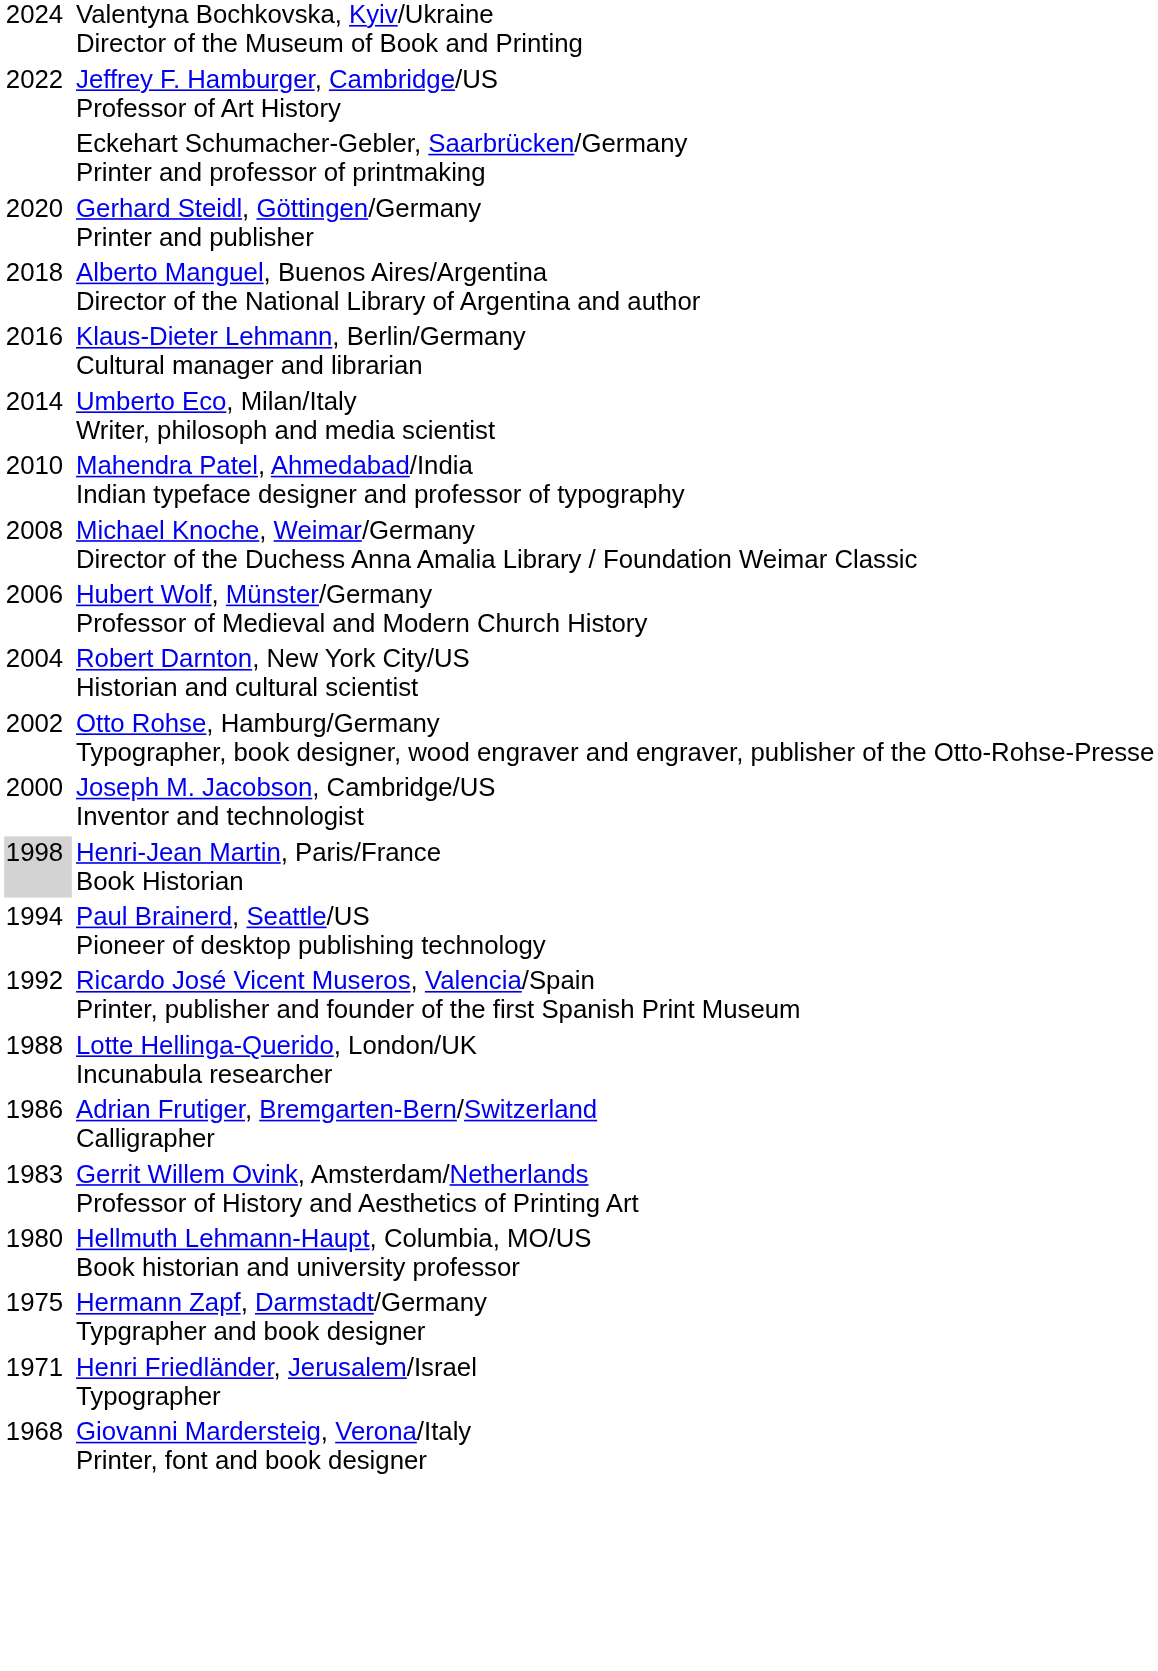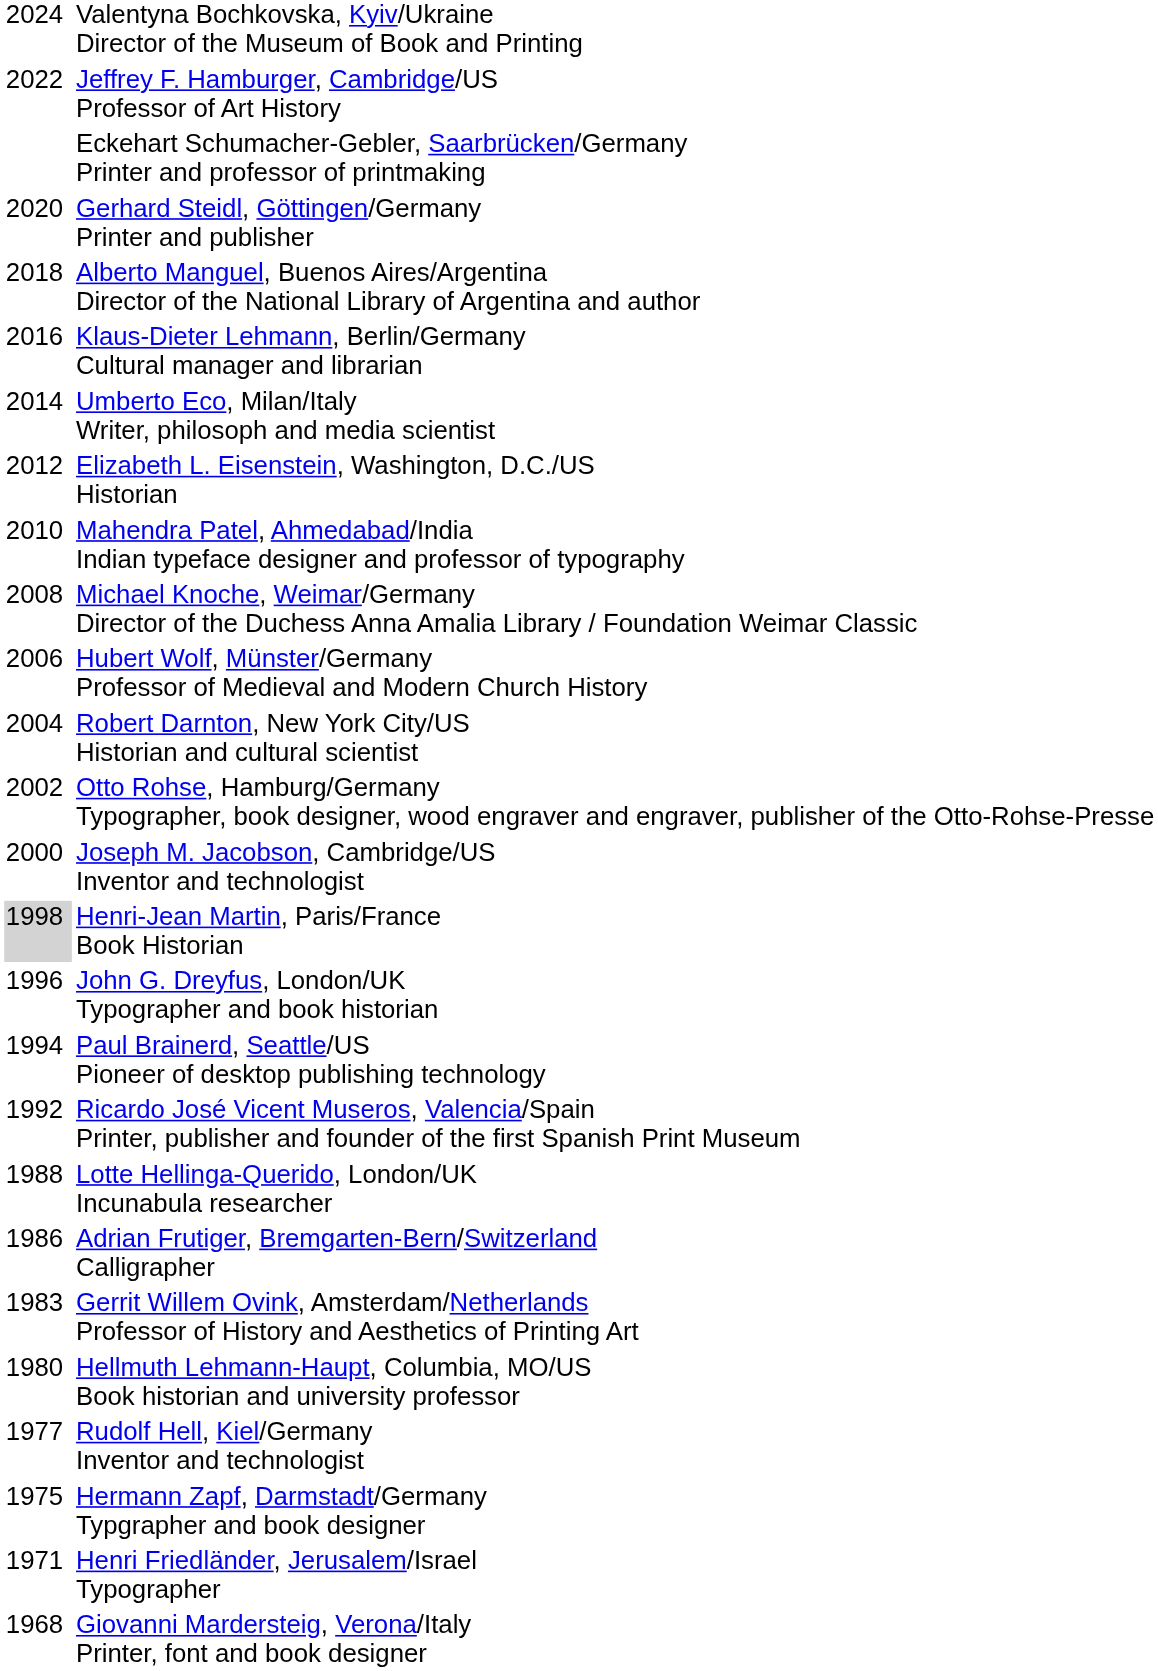+ row: 2012 | Elizabeth L. Eisenstein, Washington, D.C./US Historian
+ row: 1996 | John G. Dreyfus, London/UK Typographer and book historian
+ row: 1977 | Rudolf Hell, Kiel/Germany Inventor and technologist
